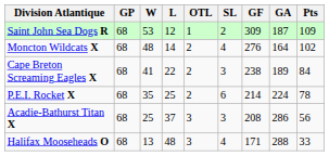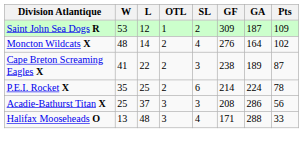- column: GP | 68 | 68 | 68 | 68 | 68 | 68
Cape Breton Screaming Eagles X | Pts: 84 -> 87
